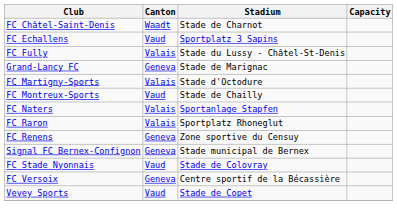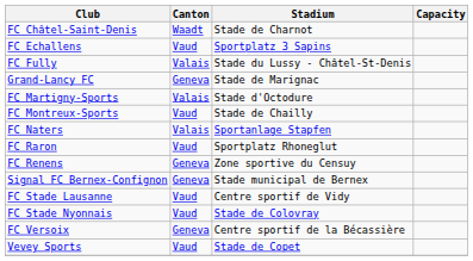FC Raron | Canton: Valais -> Vaud
+ row: FC Stade Lausanne | Vaud | Centre sportif de Vidy
